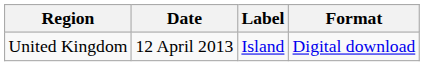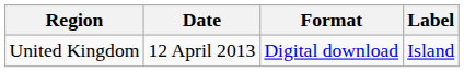columns swapped: Format <-> Label
